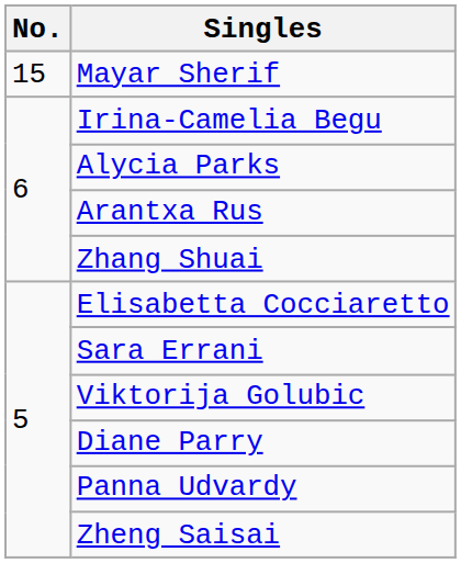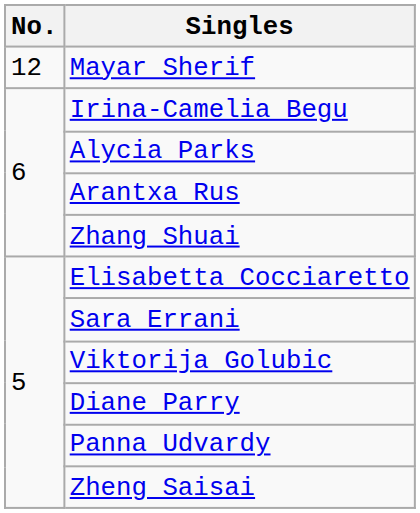Mayar Sherif | No.: 15 -> 12
